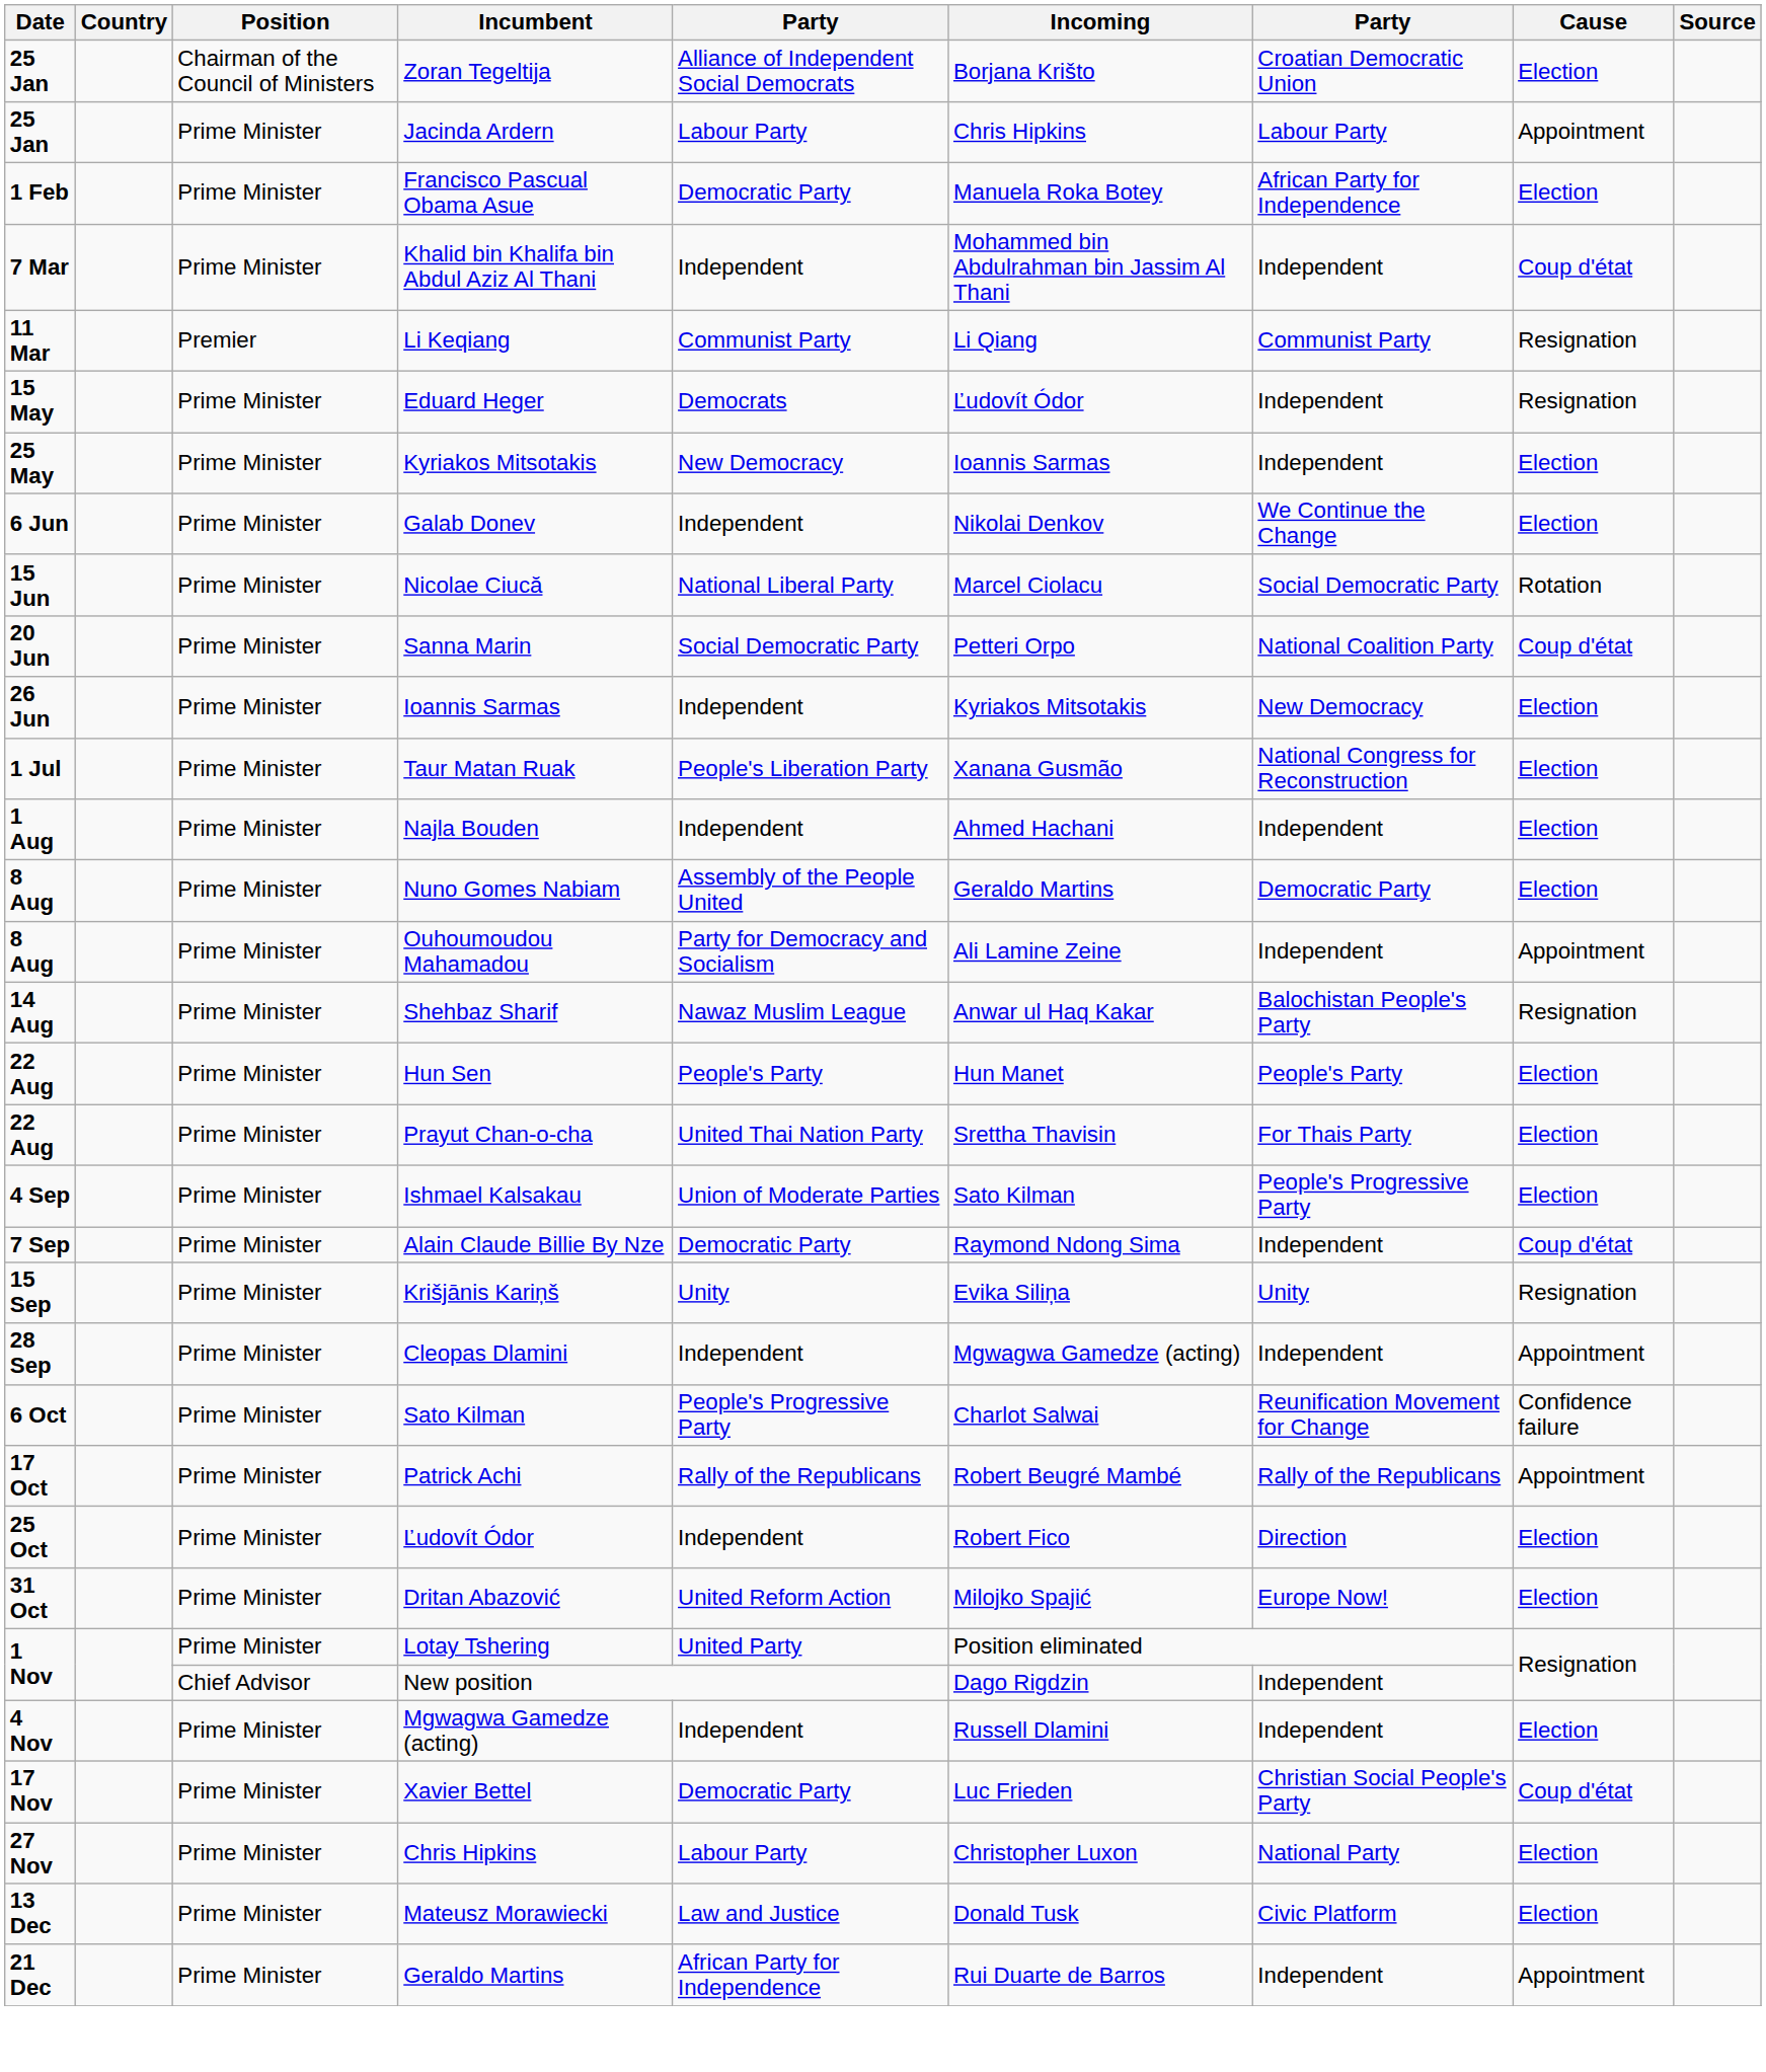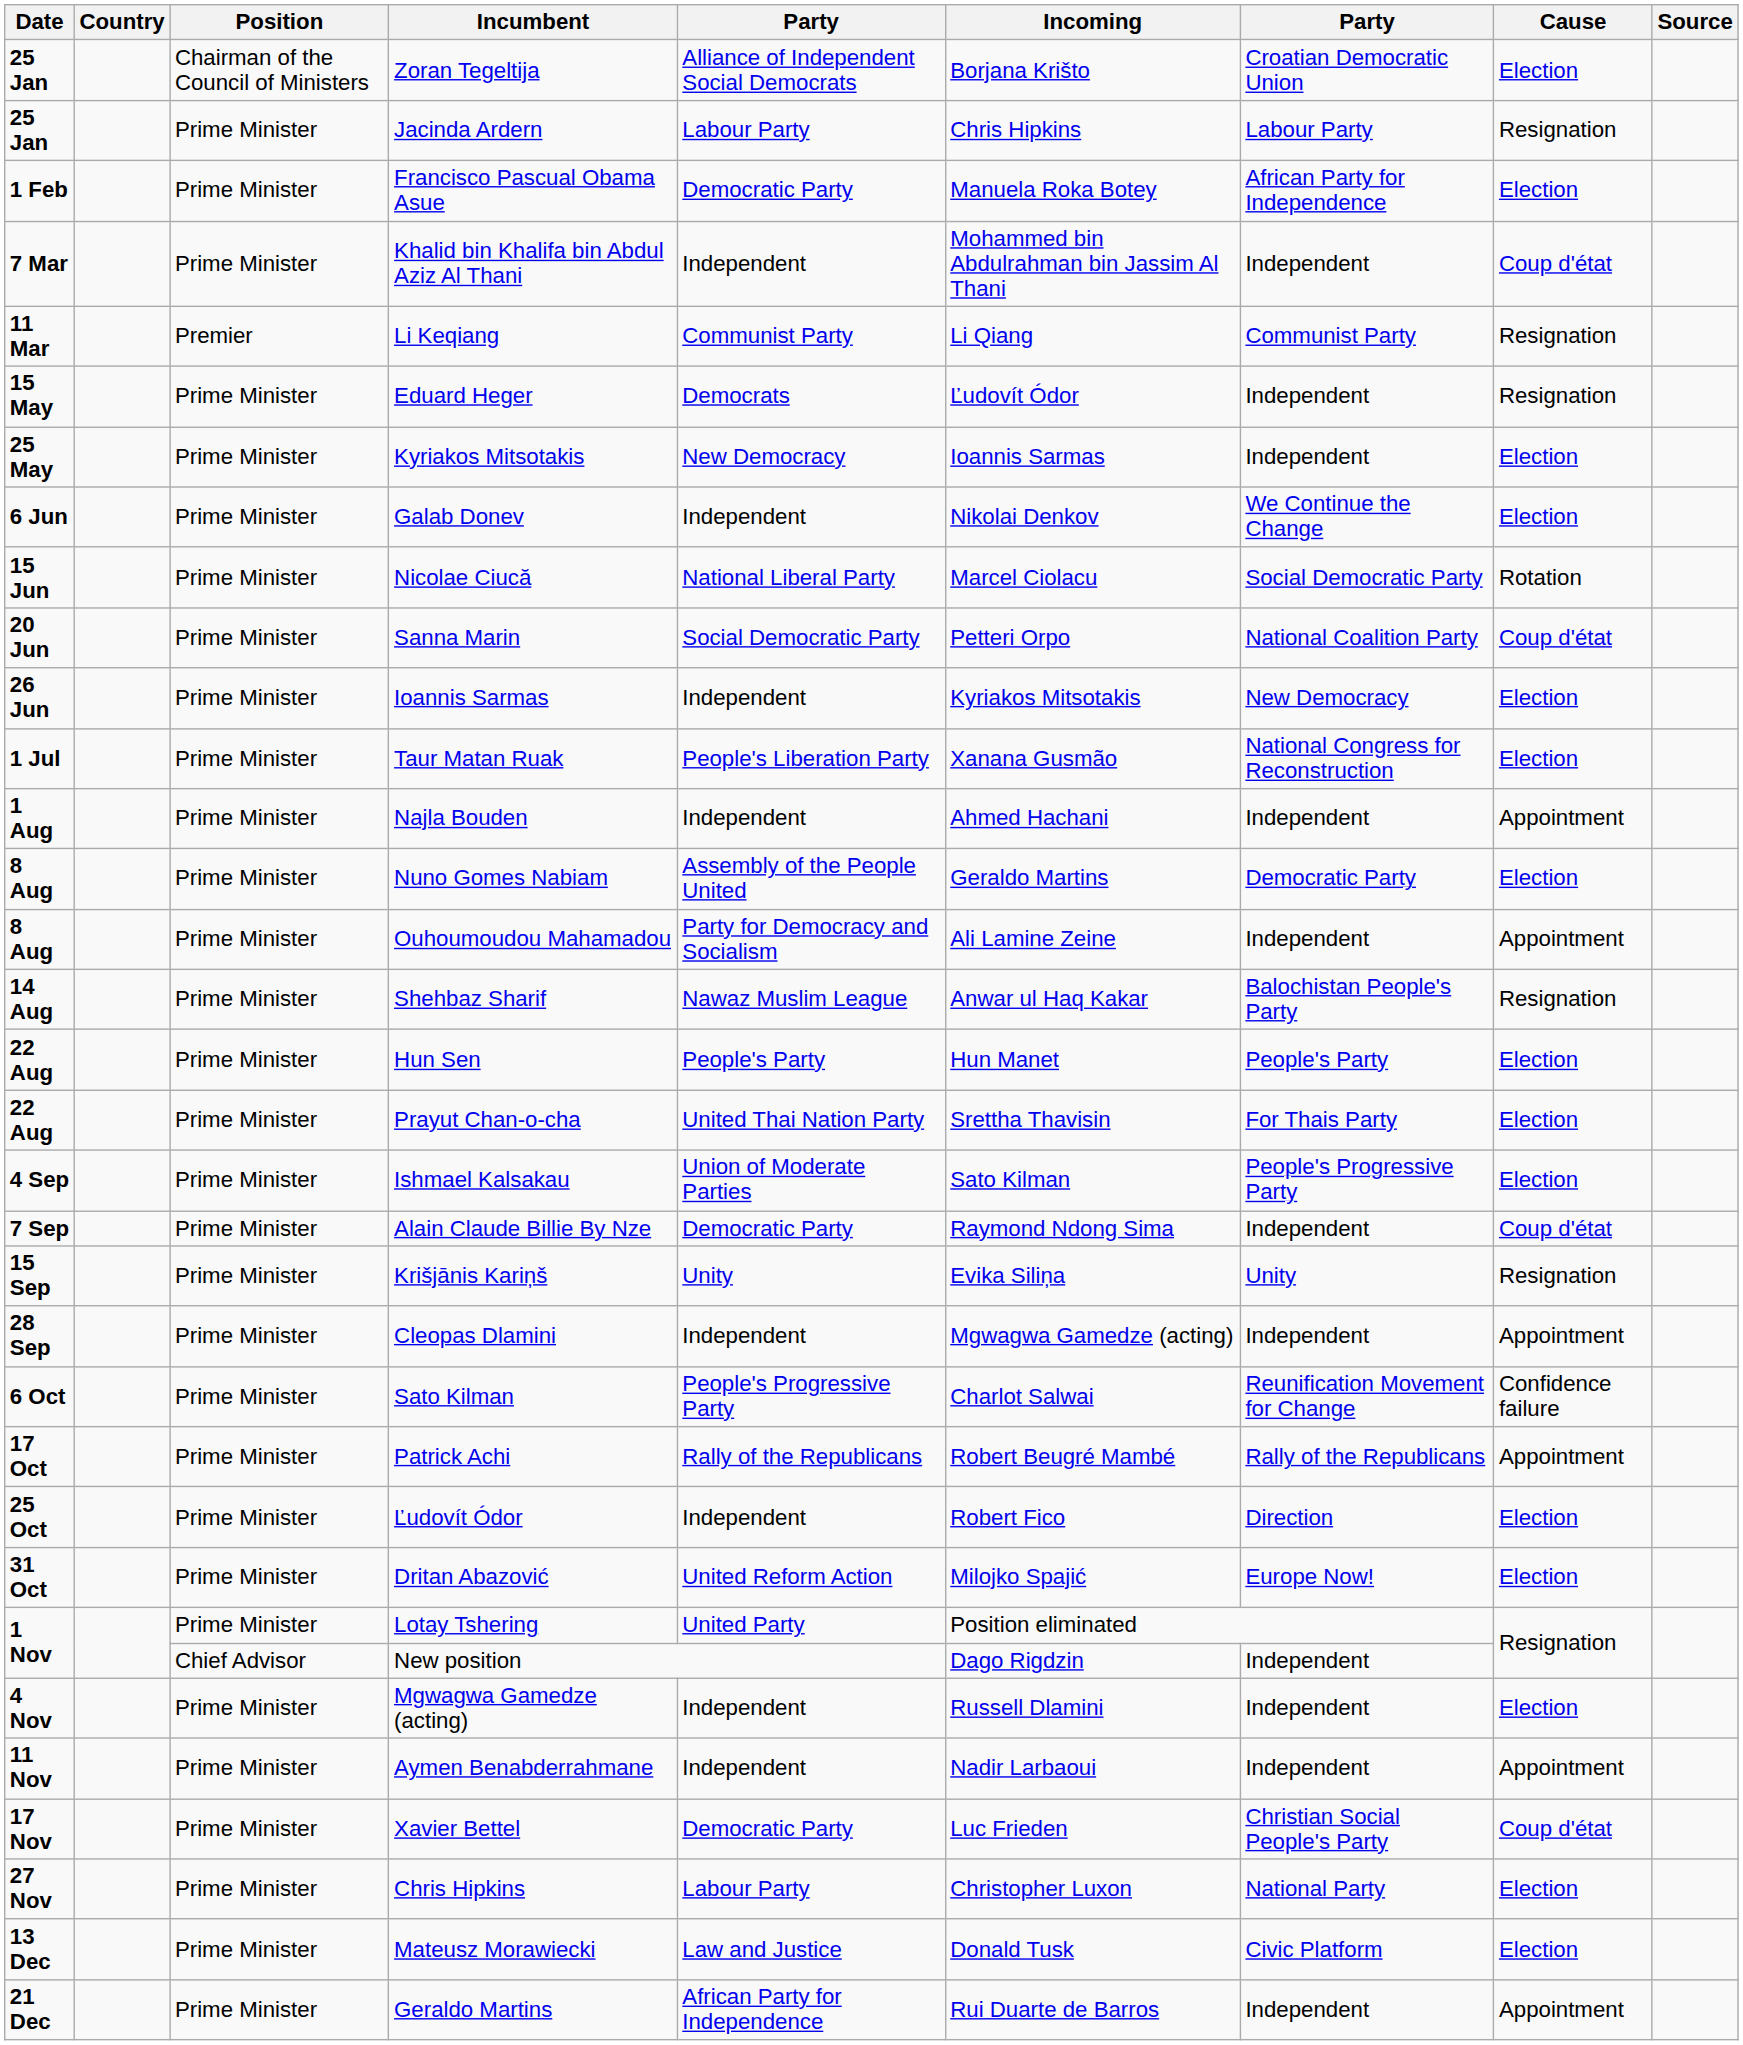Jacinda Ardern | Cause: Appointment -> Resignation
Najla Bouden | Cause: Election -> Appointment
+ row: 11 Nov | Prime Minister | Aymen Benabderrahmane | Independent | Nadir Larbaoui | Independent | Appointment
